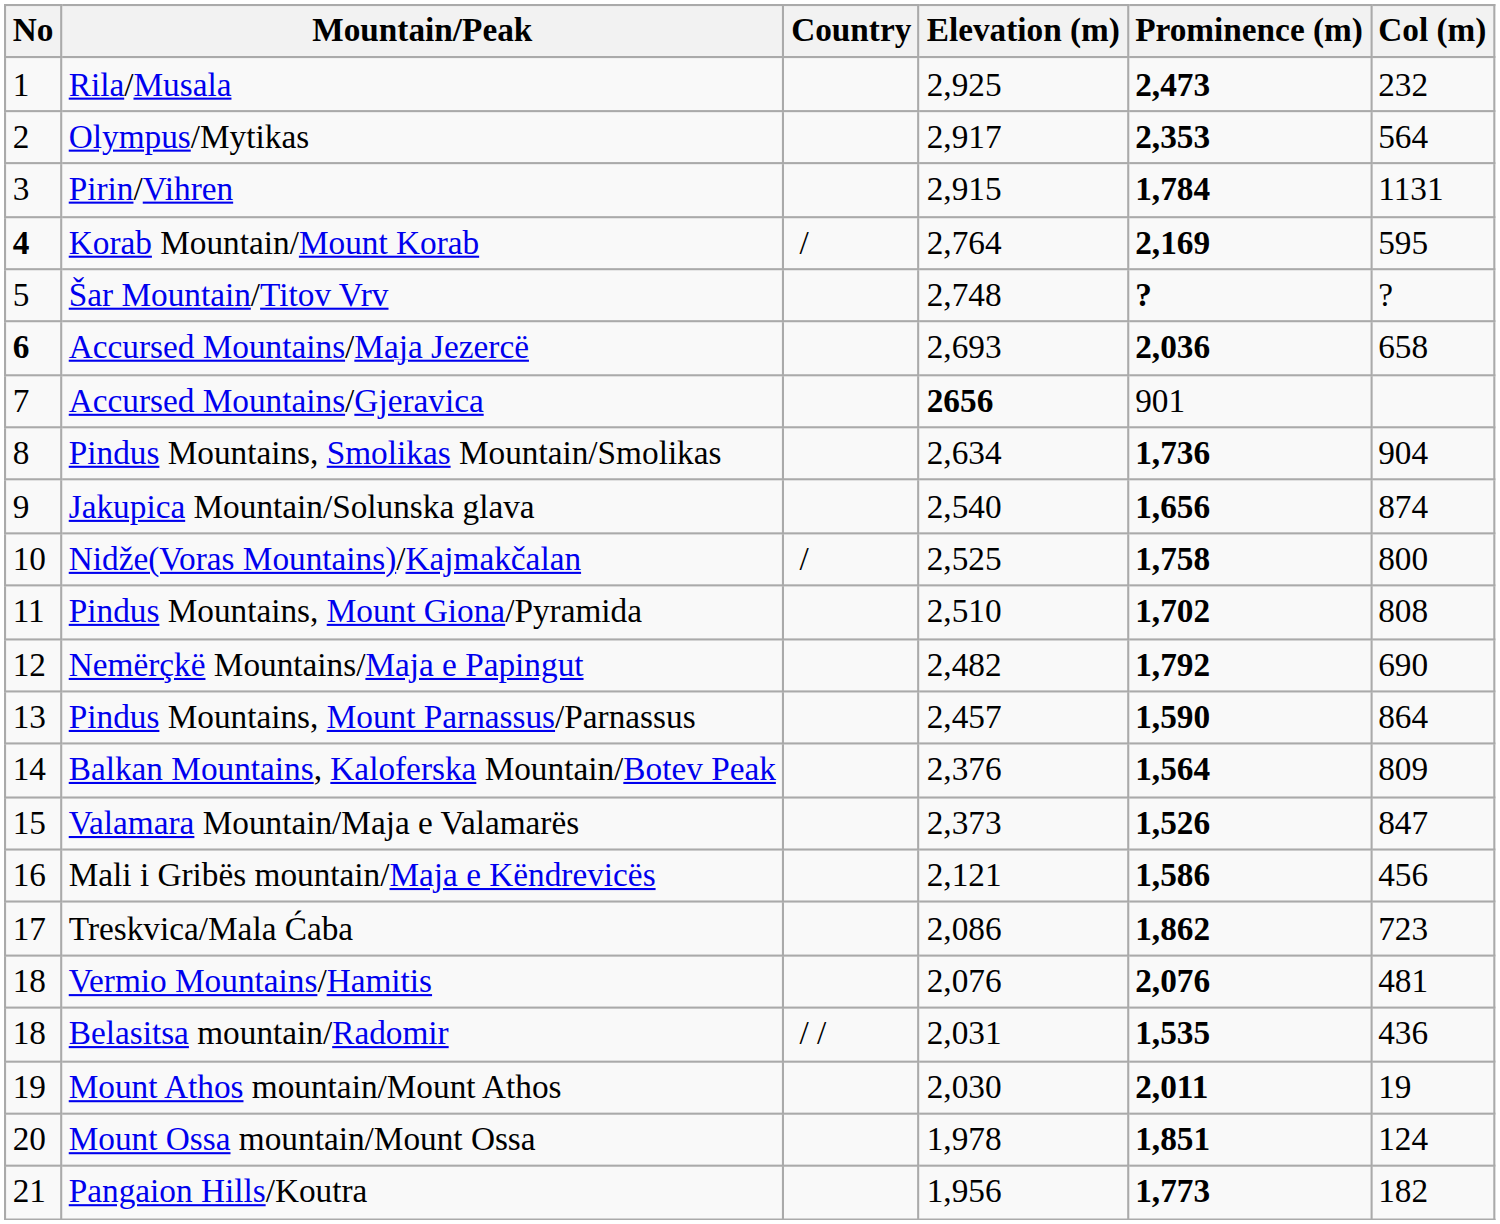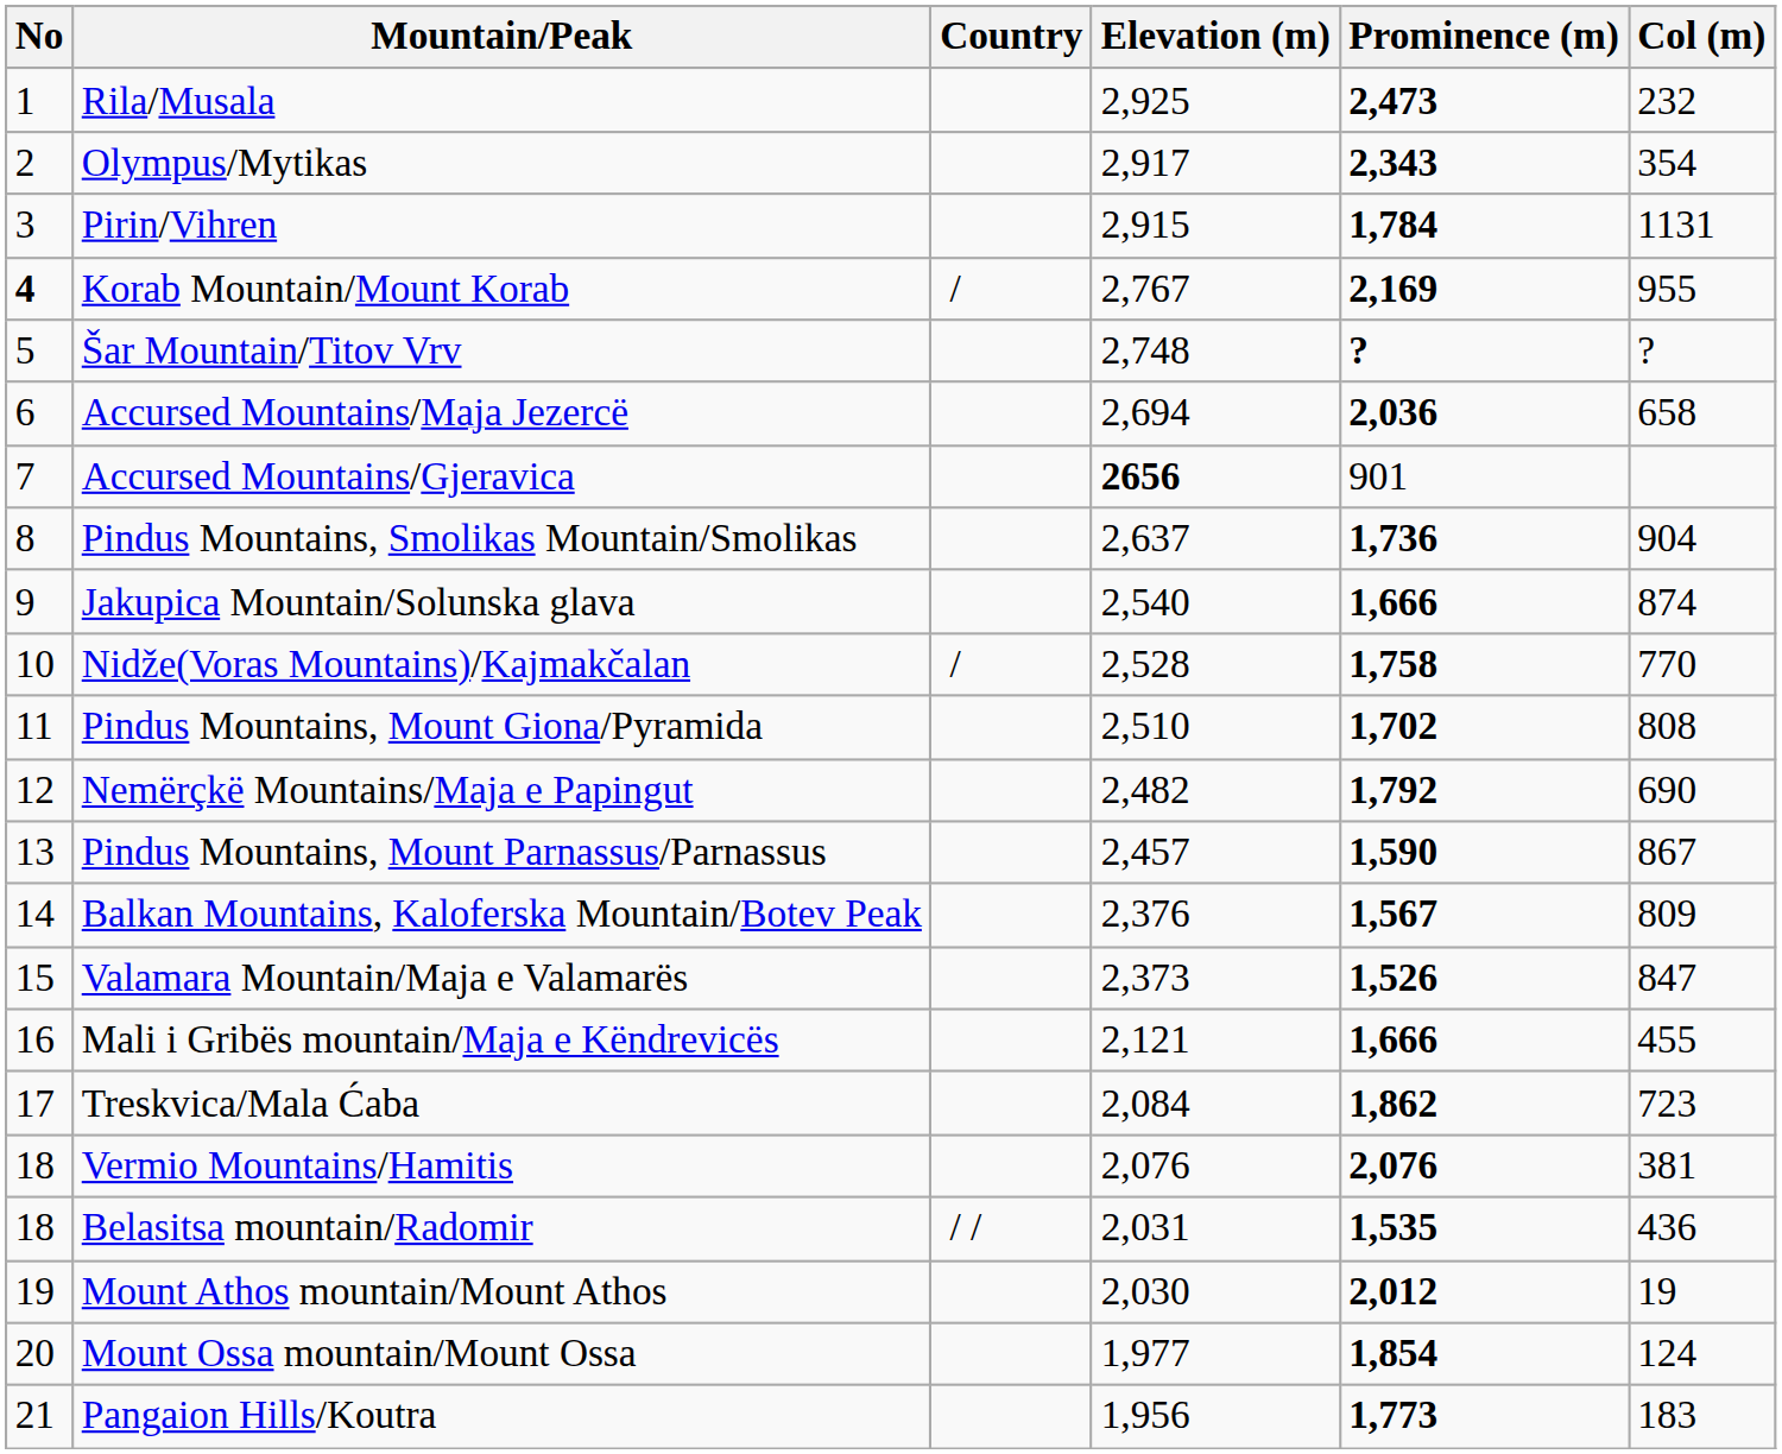Olympus/Mytikas | Prominence (m): 2,353 -> 2,343
Olympus/Mytikas | Col (m): 564 -> 354
Korab Mountain/Mount Korab | Elevation (m): 2,764 -> 2,767
Korab Mountain/Mount Korab | Col (m): 595 -> 955
Accursed Mountains/Maja Jezercë | No: bold -> normal
Accursed Mountains/Maja Jezercë | Elevation (m): 2,693 -> 2,694
Pindus Mountains, Smolikas Mountain/Smolikas | Elevation (m): 2,634 -> 2,637
Jakupica Mountain/Solunska glava | Prominence (m): 1,656 -> 1,666
Nidže(Voras Mountains)/Kajmakčalan | Elevation (m): 2,525 -> 2,528
Nidže(Voras Mountains)/Kajmakčalan | Col (m): 800 -> 770
Pindus Mountains, Mount Parnassus/Parnassus | Col (m): 864 -> 867
Balkan Mountains, Kaloferska Mountain/Botev Peak | Prominence (m): 1,564 -> 1,567
Mali i Gribës mountain/Maja e Këndrevicës | Prominence (m): 1,586 -> 1,666
Mali i Gribës mountain/Maja e Këndrevicës | Col (m): 456 -> 455
Treskvica/Mala Ćaba | Elevation (m): 2,086 -> 2,084
Vermio Mountains/Hamitis | Col (m): 481 -> 381
Mount Athos mountain/Mount Athos | Prominence (m): 2,011 -> 2,012
Mount Ossa mountain/Mount Ossa | Elevation (m): 1,978 -> 1,977
Mount Ossa mountain/Mount Ossa | Prominence (m): 1,851 -> 1,854
Pangaion Hills/Koutra | Col (m): 182 -> 183
